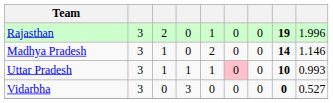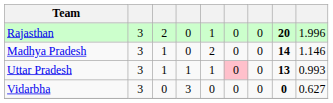Rajasthan | column 8: 19 -> 20
Uttar Pradesh | column 8: 10 -> 13
Vidarbha | column 9: 0.527 -> 0.627
